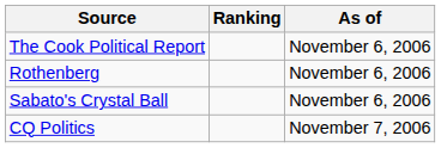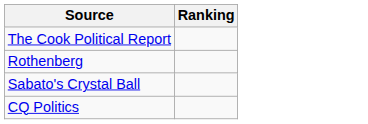- column: As of | November 6, 2006 | November 6, 2006 | November 6, 2006 | November 7, 2006
